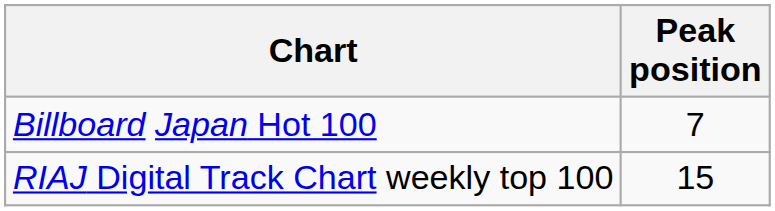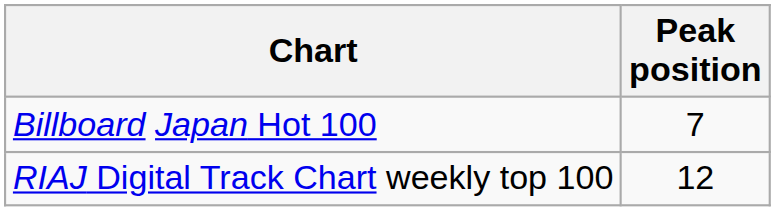RIAJ Digital Track Chart weekly top 100 | Peak position: 15 -> 12
